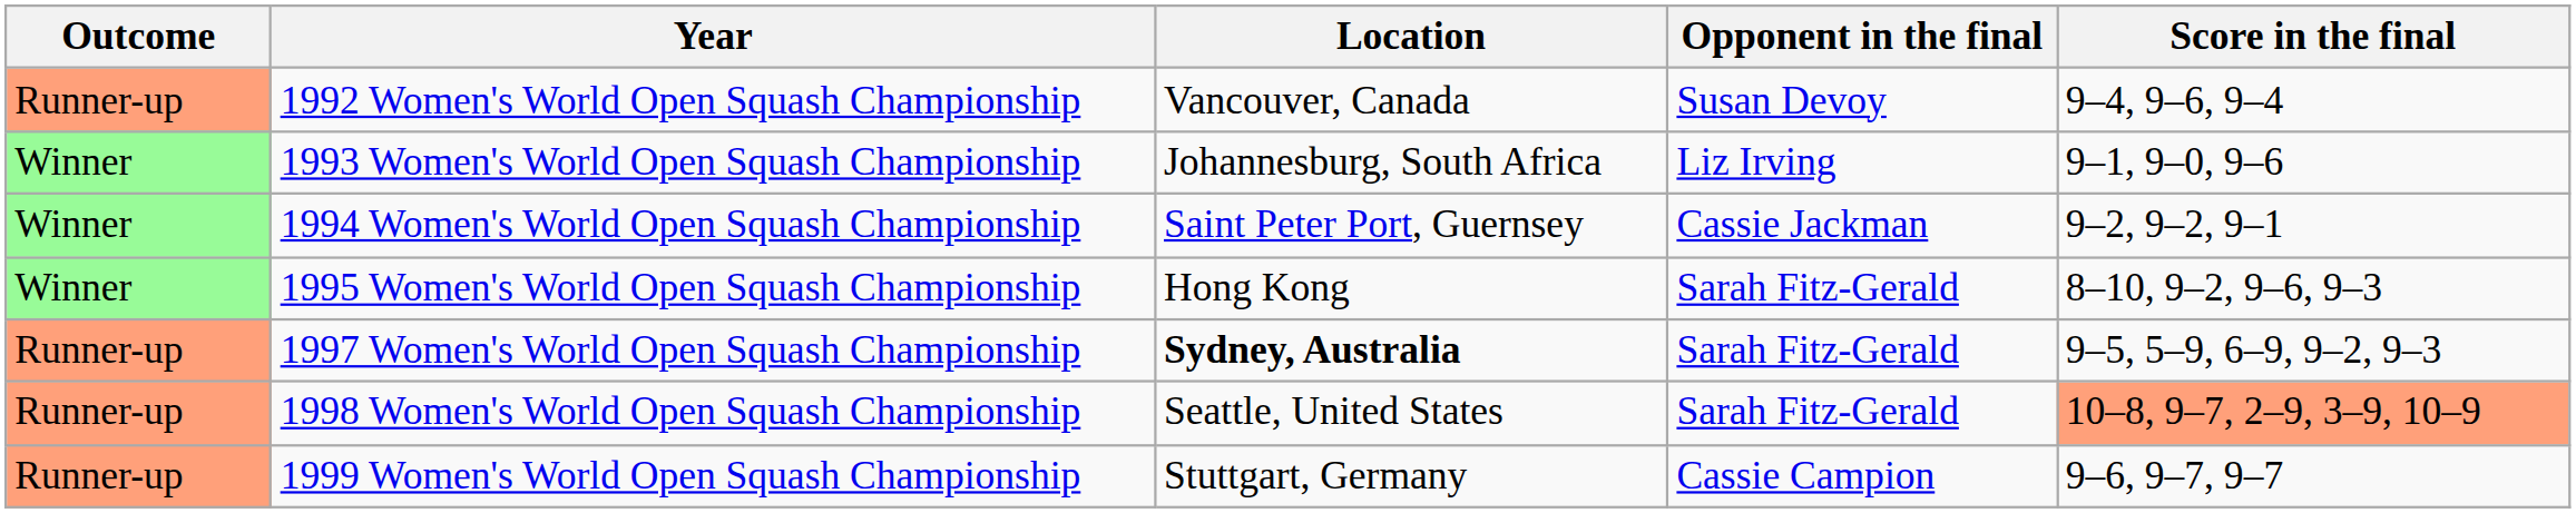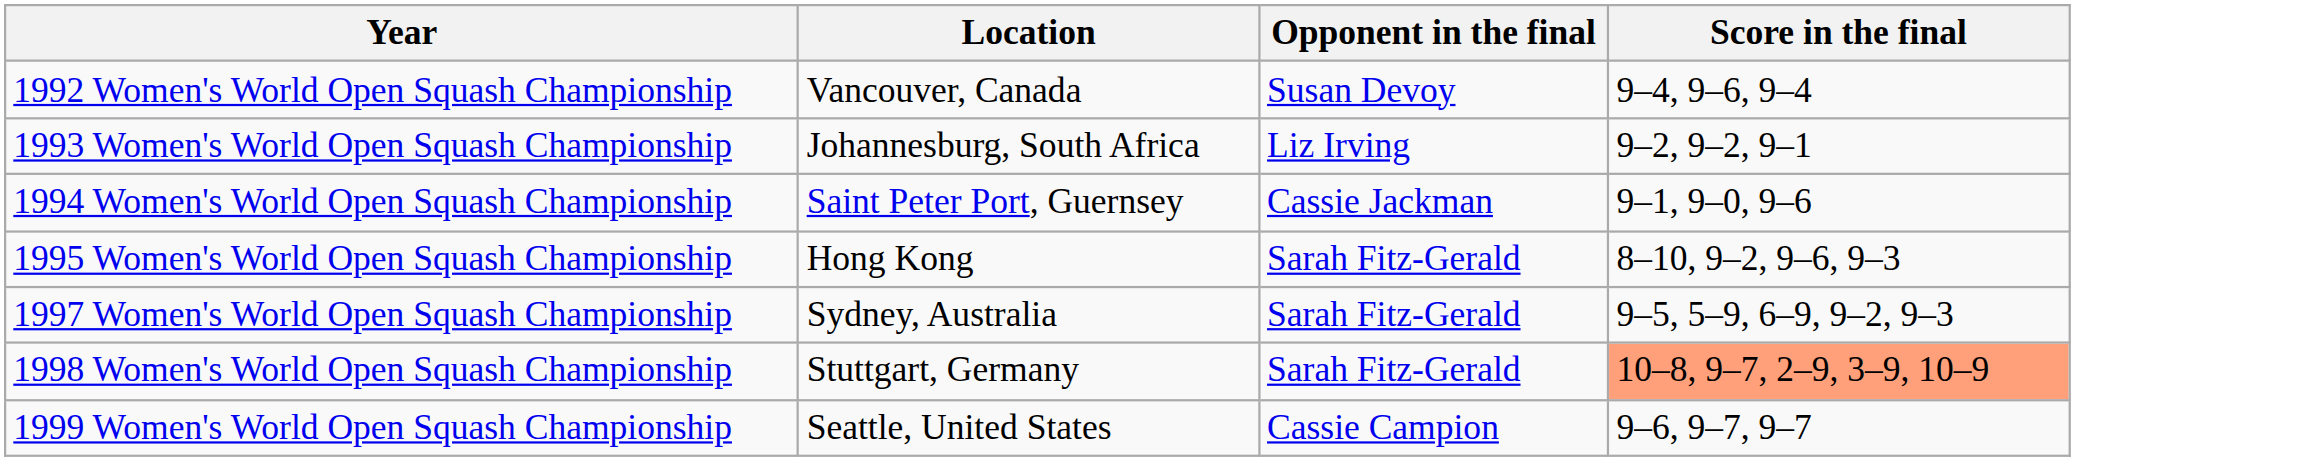- column: Outcome | Runner-up | Winner | Winner | Winner | Runner-up | Runner-up | Runner-up
1993 Women's World Open Squash Championship | Score in the final: 9–1, 9–0, 9–6 -> 9–2, 9–2, 9–1
1994 Women's World Open Squash Championship | Score in the final: 9–2, 9–2, 9–1 -> 9–1, 9–0, 9–6
1997 Women's World Open Squash Championship | Location: bold -> normal
1998 Women's World Open Squash Championship | Location: Seattle, United States -> Stuttgart, Germany
1999 Women's World Open Squash Championship | Location: Stuttgart, Germany -> Seattle, United States
